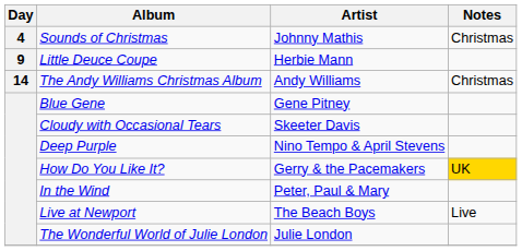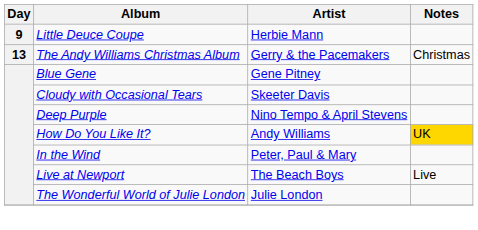- row: 4 | Sounds of Christmas | Johnny Mathis | Christmas
The Andy Williams Christmas Album | Day: 14 -> 13
The Andy Williams Christmas Album | Artist: Andy Williams -> Gerry & the Pacemakers
How Do You Like It? | Artist: Gerry & the Pacemakers -> Andy Williams
